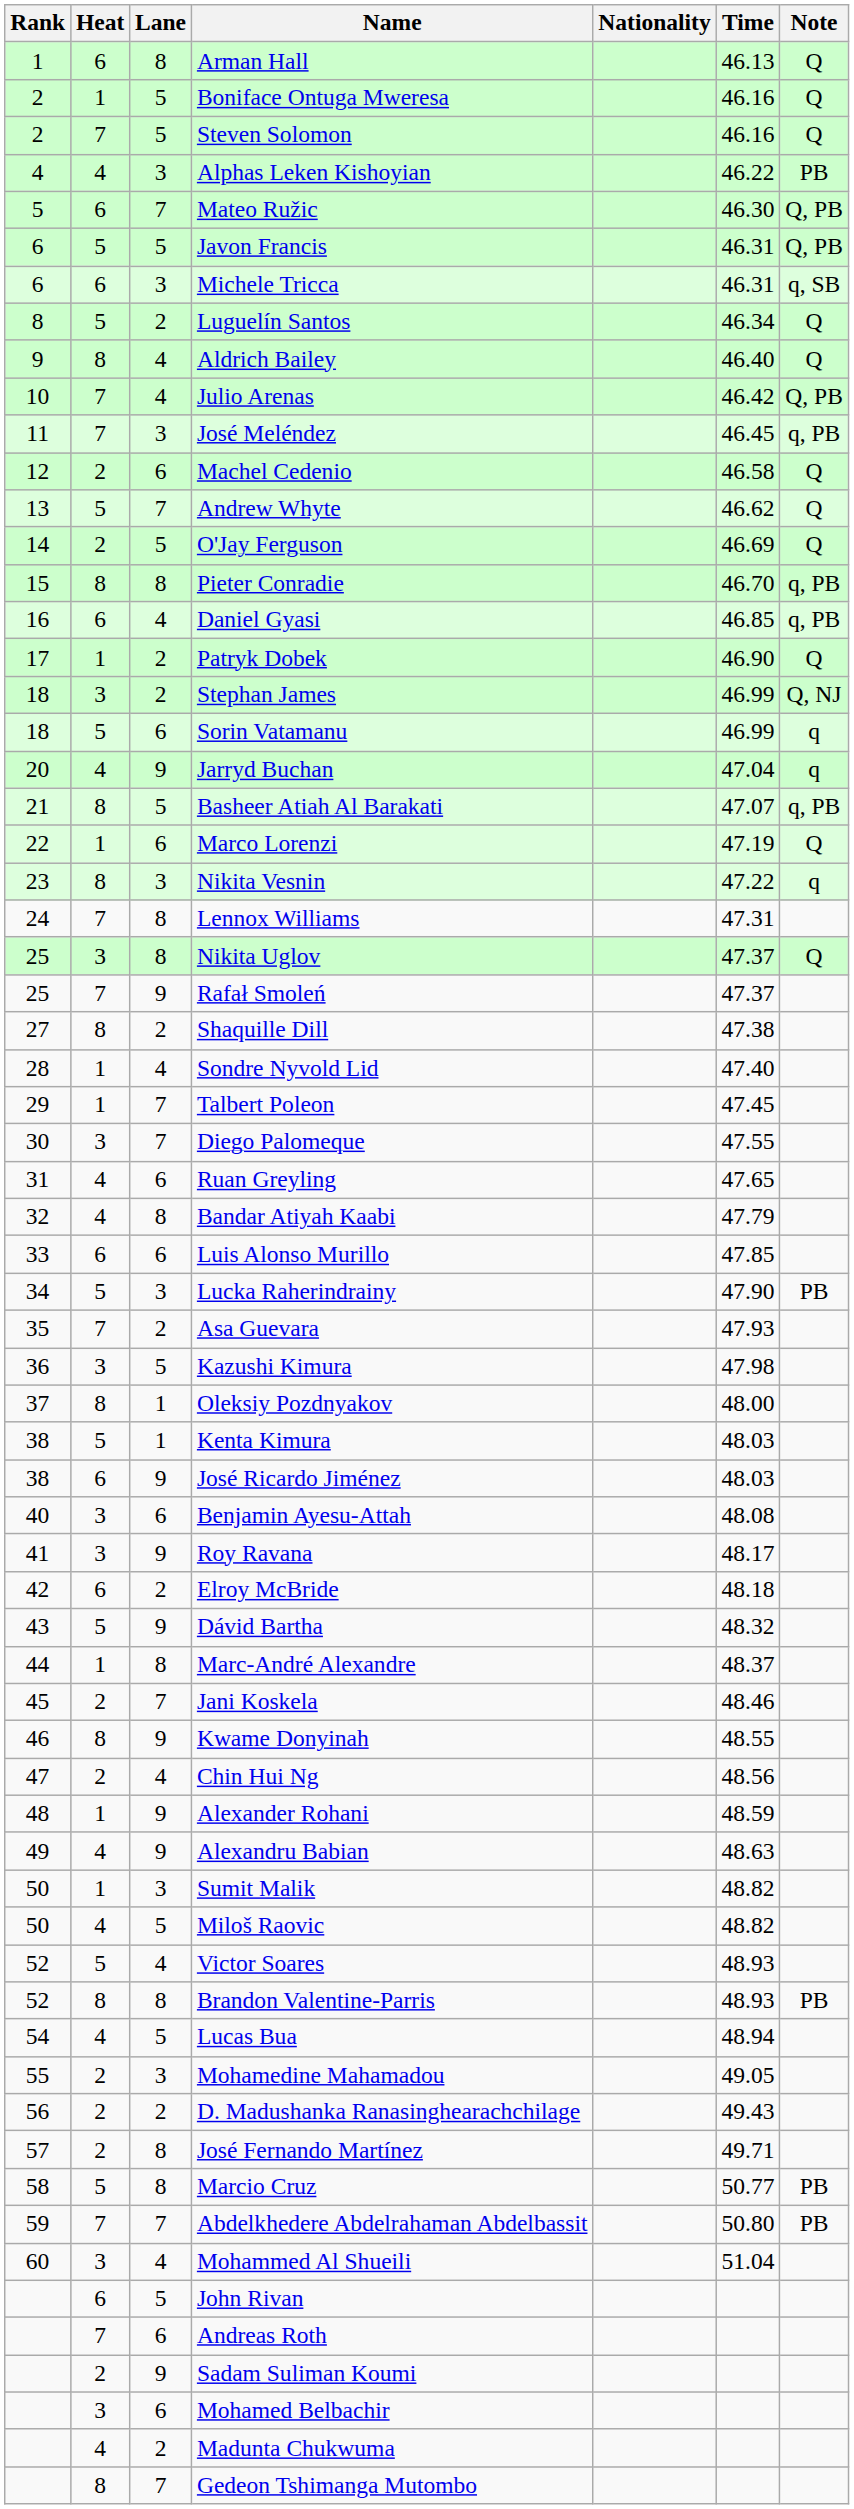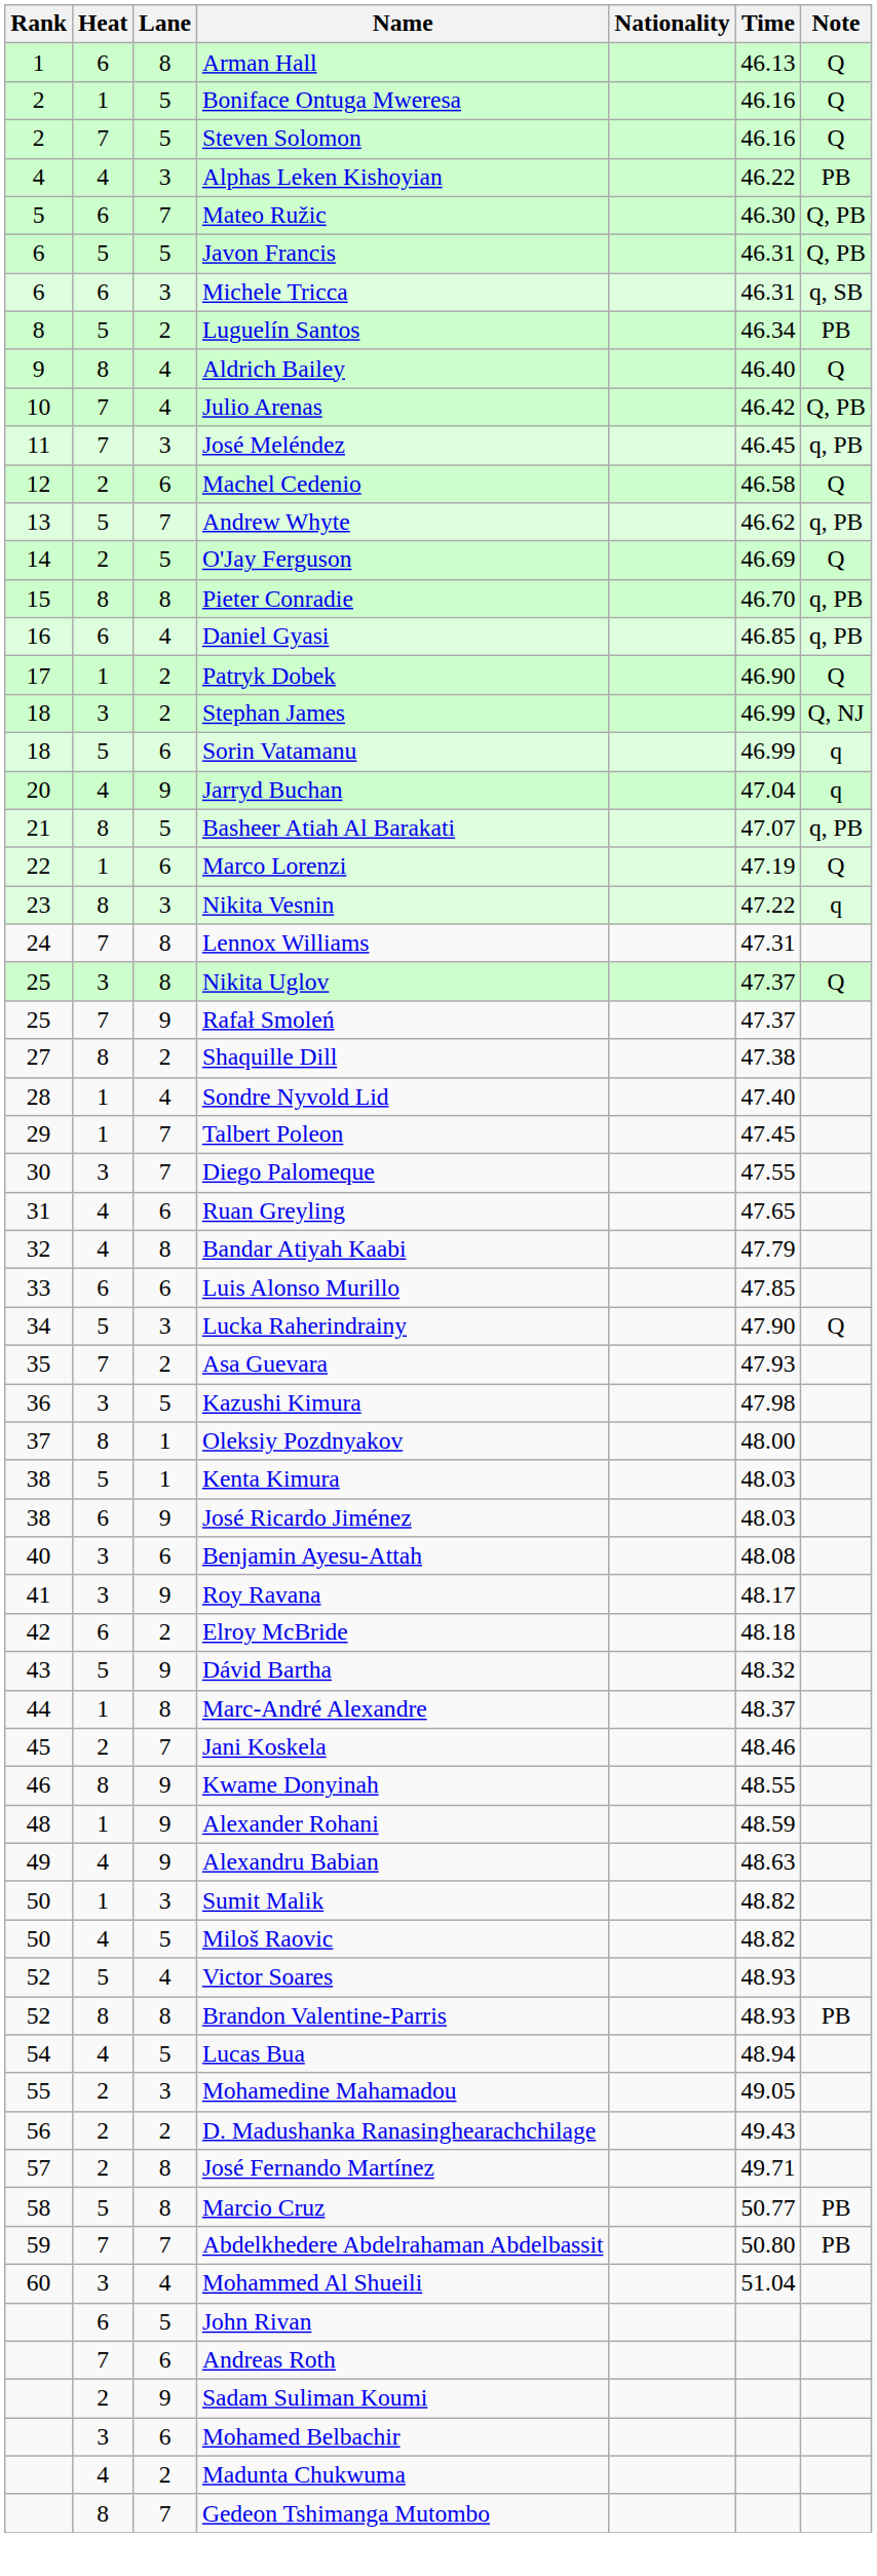Luguelín Santos | Note: Q -> PB
Andrew Whyte | Note: Q -> q, PB
Lucka Raherindrainy | Note: PB -> Q
- row: 47 | 2 | 4 | Chin Hui Ng | 48.56
